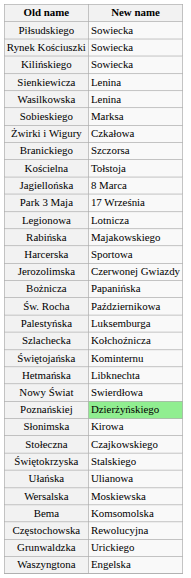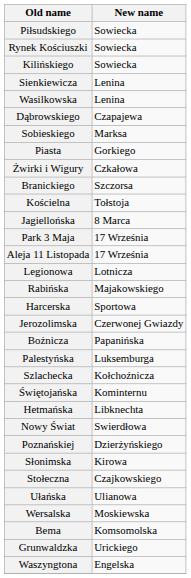+ row: Dąbrowskiego | Czapajewa
+ row: Piasta | Gorkiego
+ row: Aleja 11 Listopada | 17 Września
- row: Św. Rocha | Październikowa
Poznańskiej | New name: lightgreen background -> no background
- row: Świętokrzyska | Stalskiego
- row: Częstochowska | Rewolucyjna
